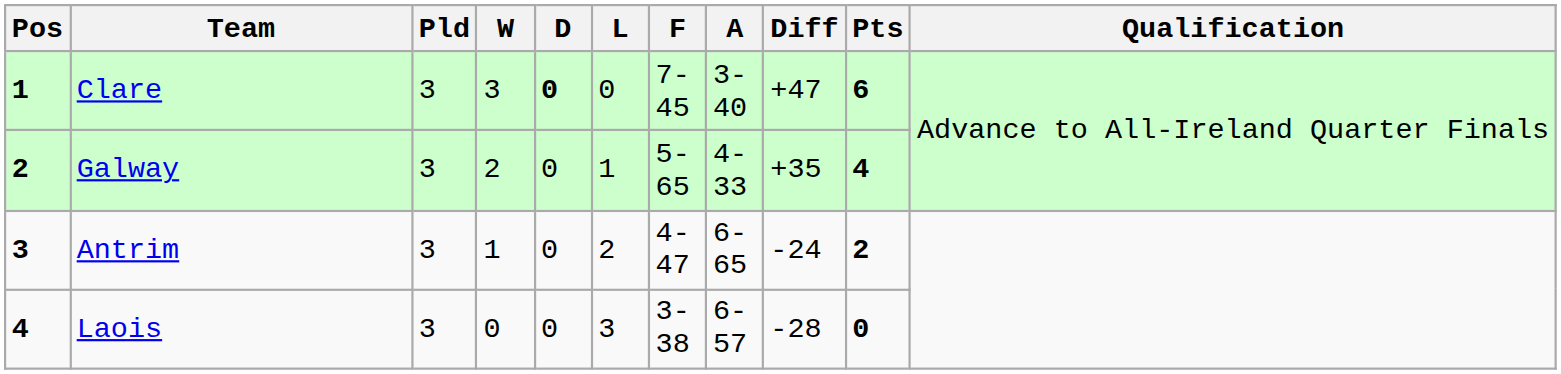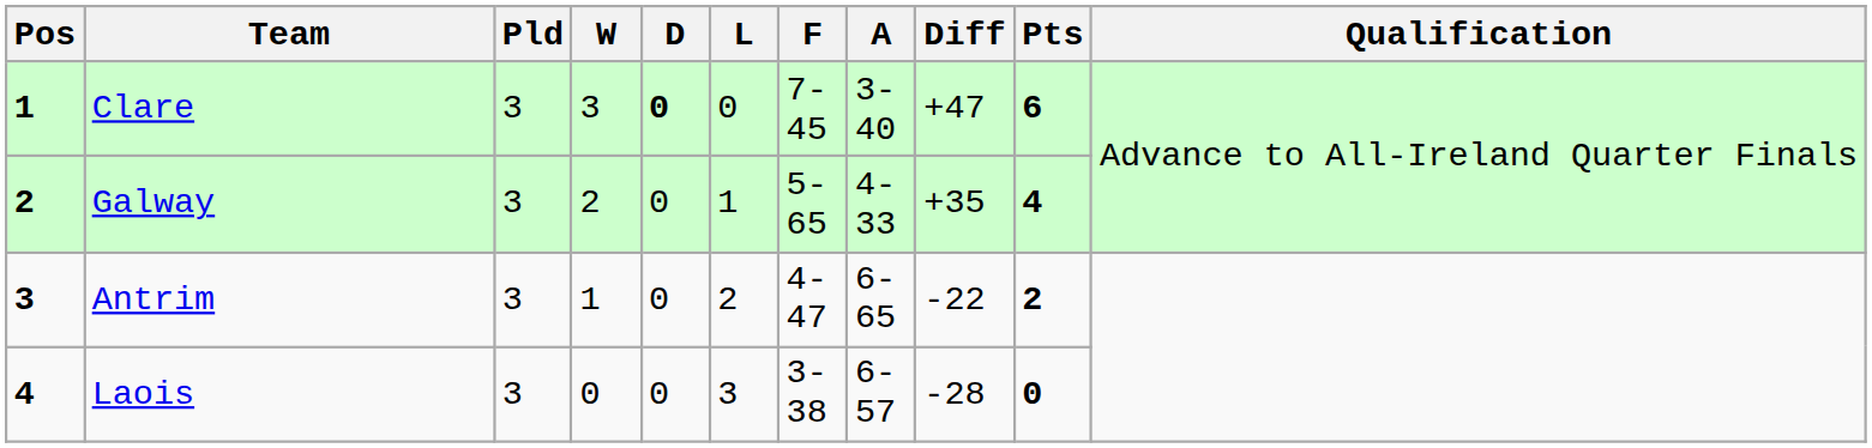Antrim | Diff: -24 -> -22
